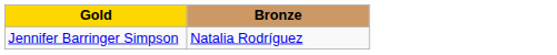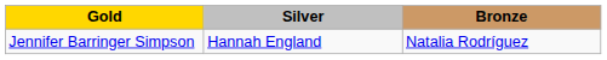+ column: Silver | Hannah England
